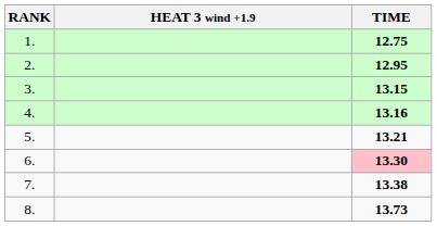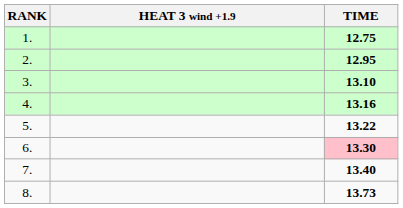3. | TIME: 13.15 -> 13.10
5. | TIME: 13.21 -> 13.22
7. | TIME: 13.38 -> 13.40
